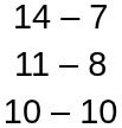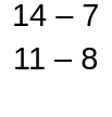- row: 10 – 10
